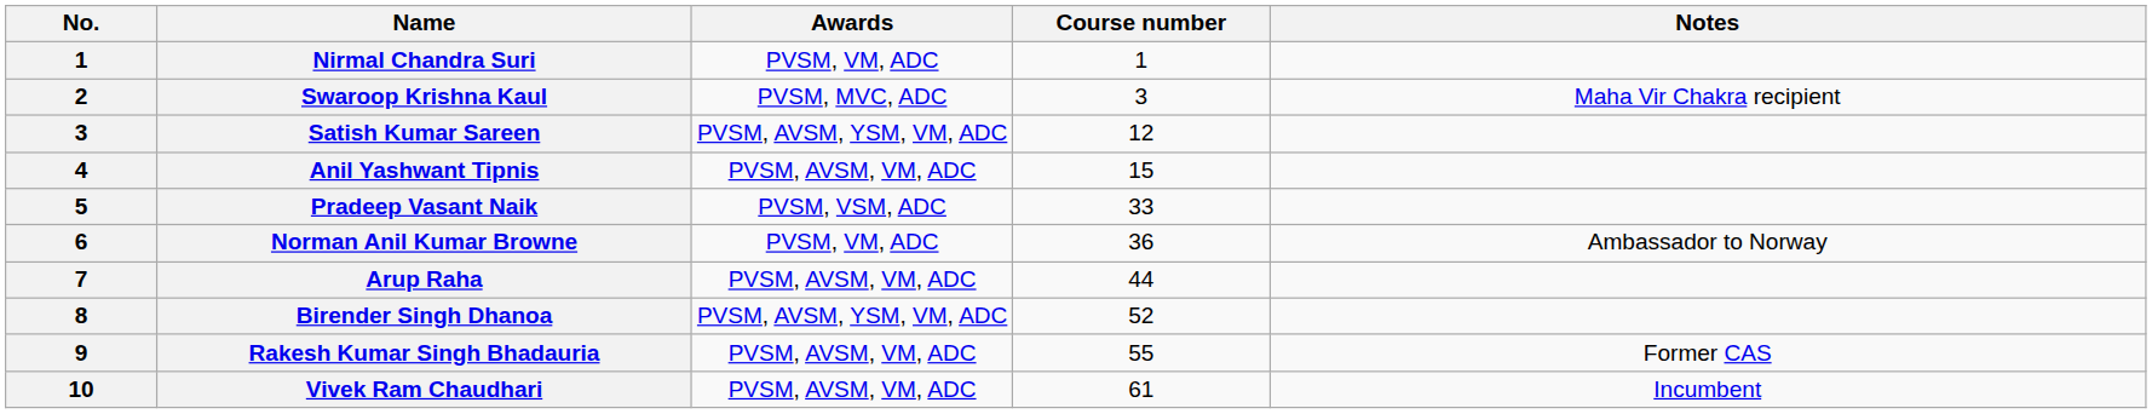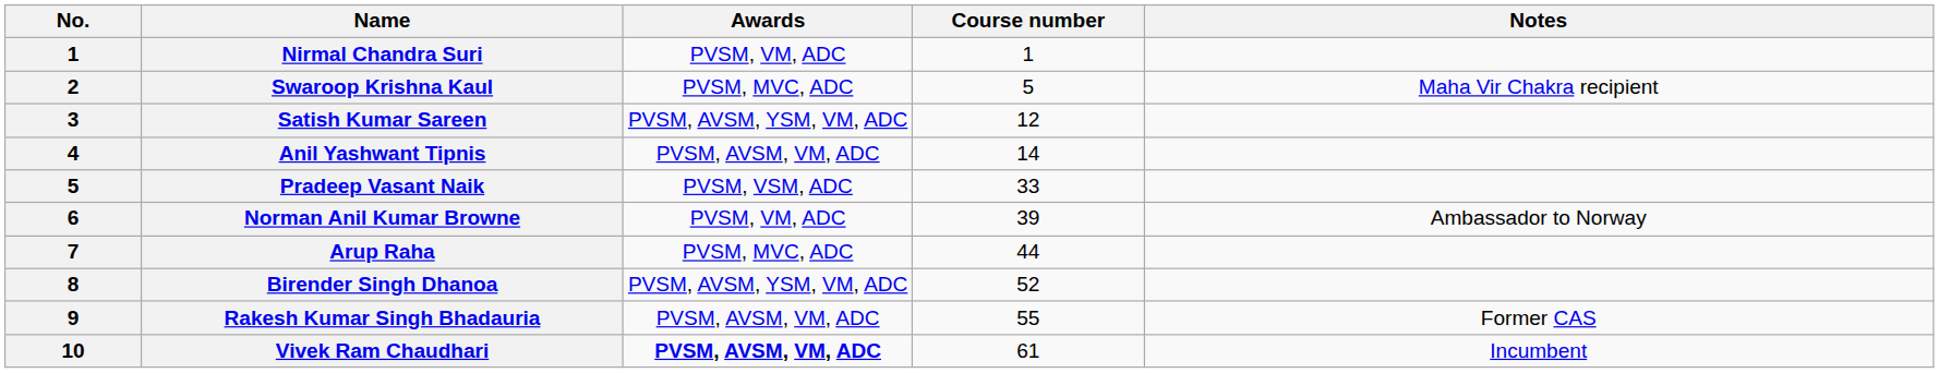Swaroop Krishna Kaul | Course number: 3 -> 5
Anil Yashwant Tipnis | Course number: 15 -> 14
Norman Anil Kumar Browne | Course number: 36 -> 39
Arup Raha | Awards: PVSM, AVSM, VM, ADC -> PVSM, MVC, ADC
Vivek Ram Chaudhari | Awards: normal -> bold
